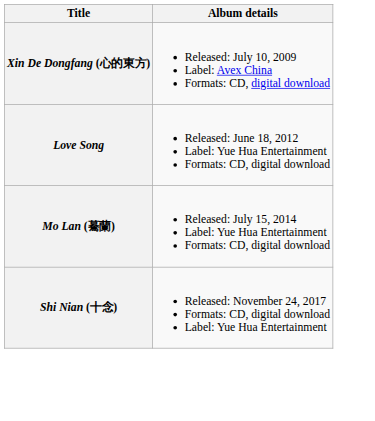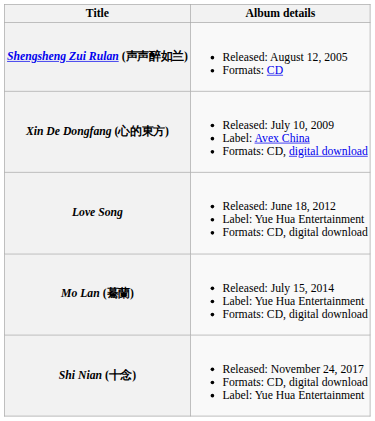+ row: Shengsheng Zui Rulan (声声醉如兰) | Released: August 12, 2005 Formats: CD
